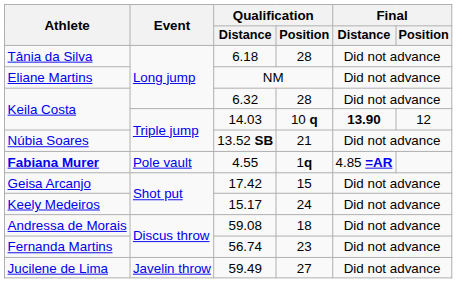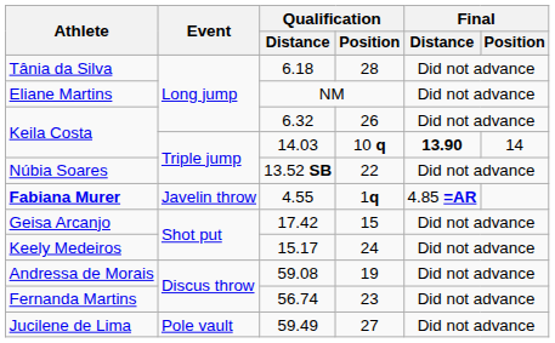Keila Costa / 6.32 | Qualification / Position: 28 -> 26
Keila Costa / 14.03 | Final / Position: 12 -> 14
Núbia Soares | Qualification / Position: 21 -> 22
Fabiana Murer | Event: Pole vault -> Javelin throw
Andressa de Morais | Qualification / Position: 18 -> 19
Jucilene de Lima | Event: Javelin throw -> Pole vault
